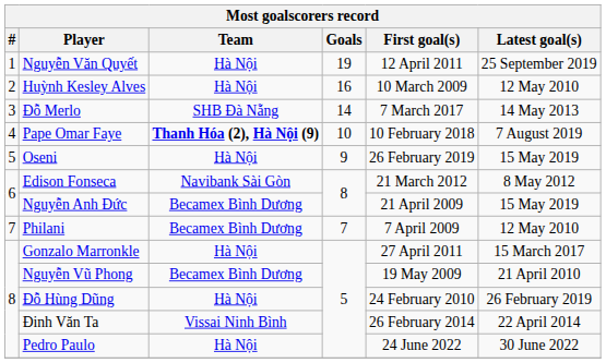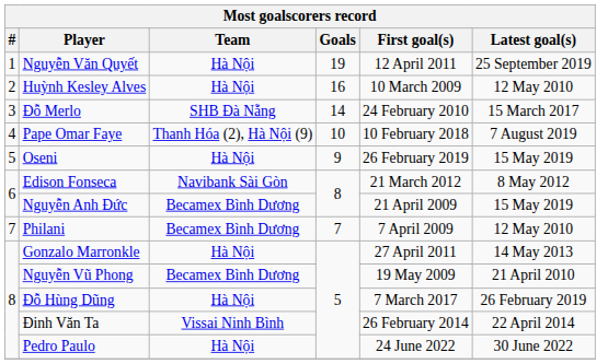Đỗ Merlo | First goal(s): 7 March 2017 -> 24 February 2010
Đỗ Merlo | Latest goal(s): 14 May 2013 -> 15 March 2017
Pape Omar Faye | Team: bold -> normal
Gonzalo Marronkle | Latest goal(s): 15 March 2017 -> 14 May 2013
Đỗ Hùng Dũng | First goal(s): 24 February 2010 -> 7 March 2017
